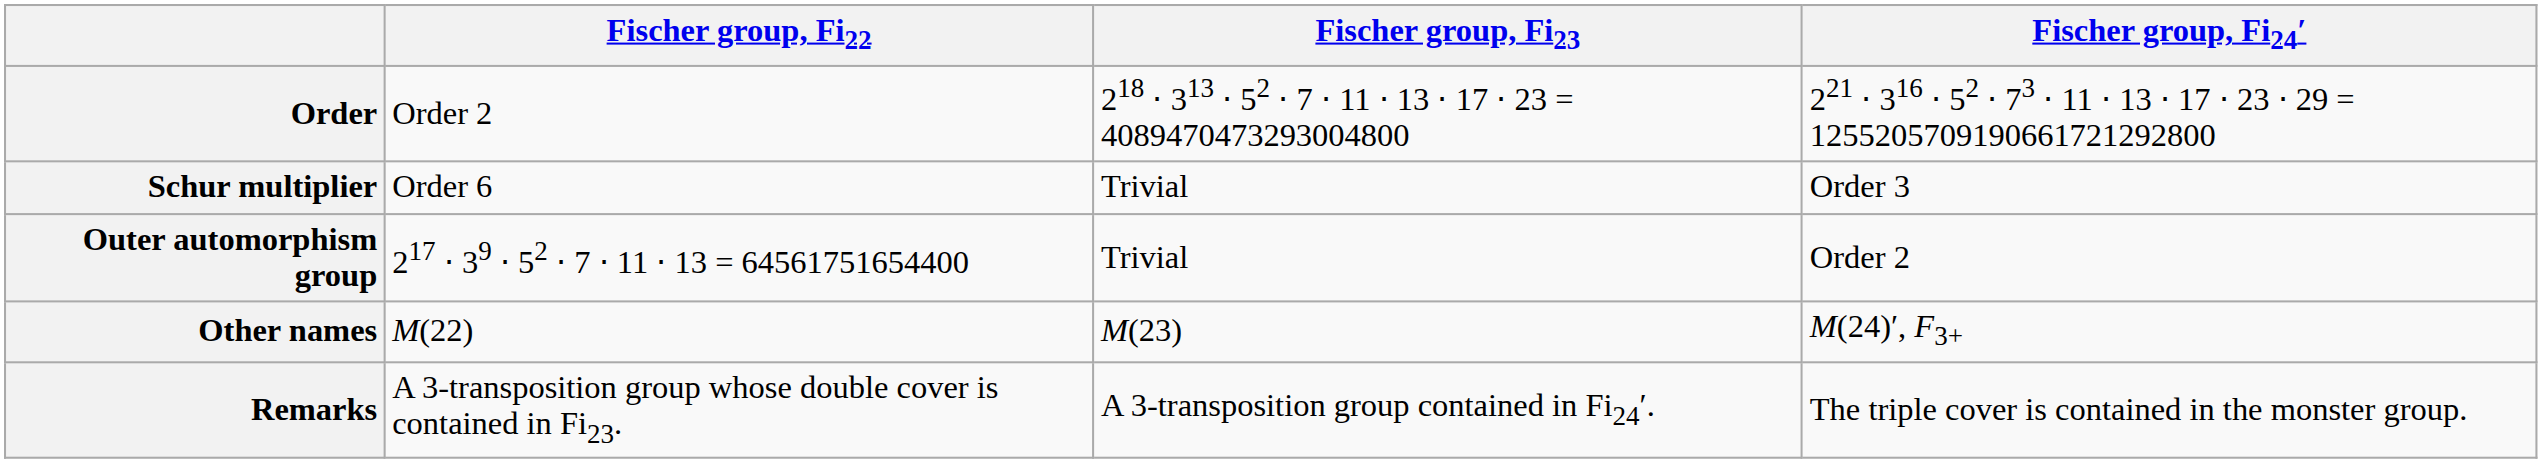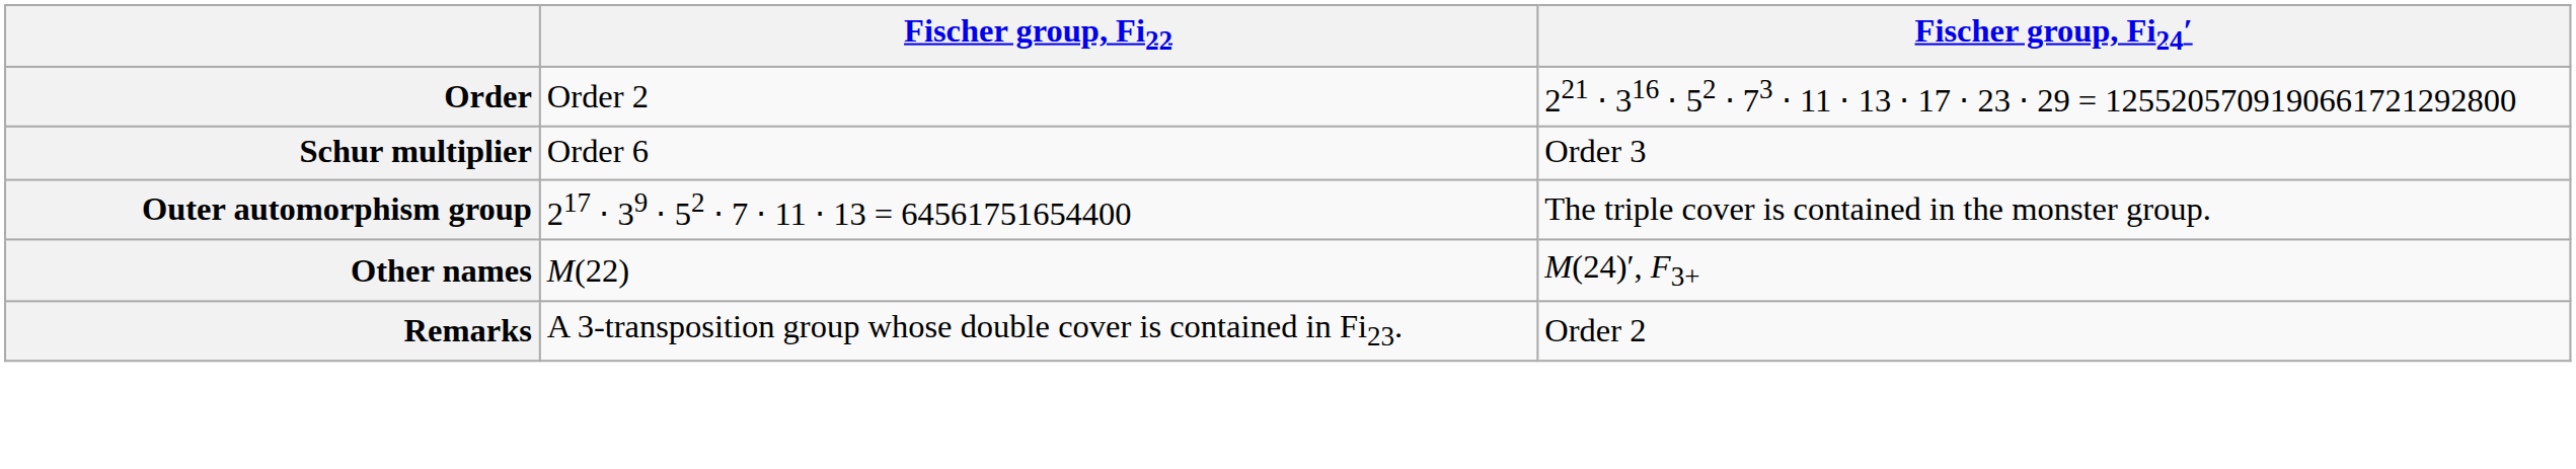- column: Fischer group, Fi23 | 218 ⋅ 313 ⋅ 52 ⋅ 7 ⋅ 11 ⋅ 13 ⋅ 17 ⋅ 23 = 4089470473293004800 | Trivial | Trivial | M(23) | A 3-transposition group contained in Fi24′.
Outer automorphism group | Fischer group, Fi24′: Order 2 -> The triple cover is contained in the monster group.
Remarks | Fischer group, Fi24′: The triple cover is contained in the monster group. -> Order 2
